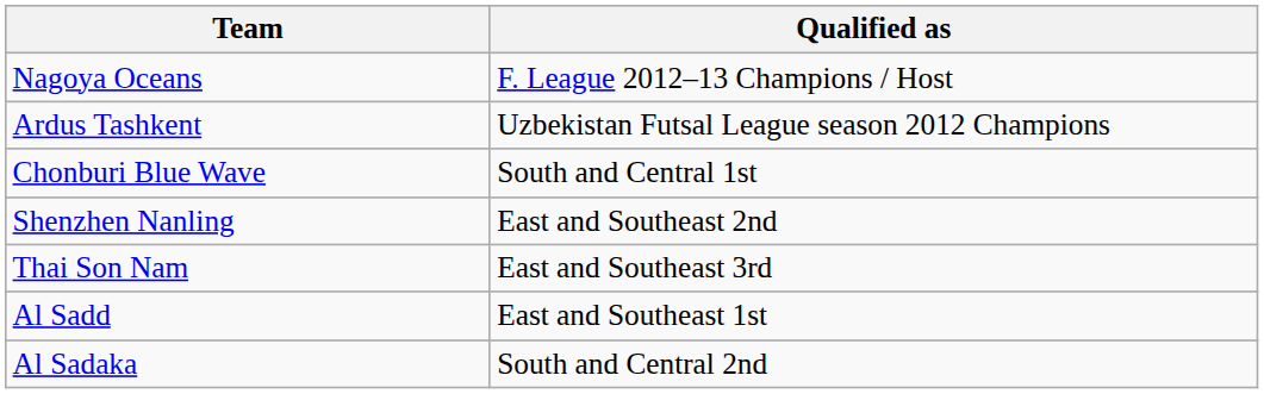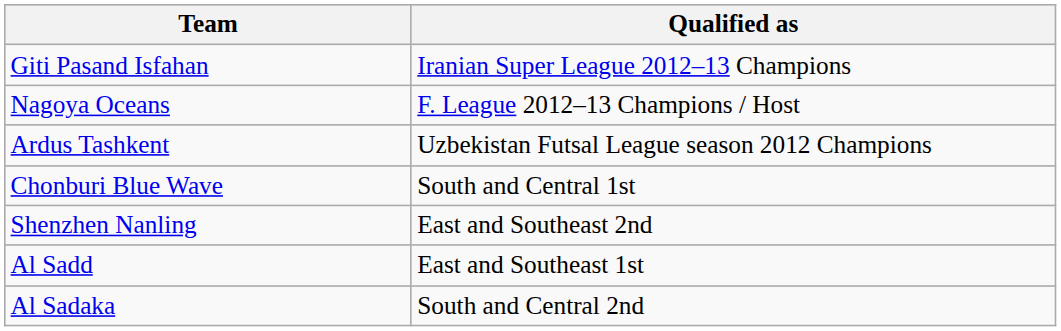+ row: Giti Pasand Isfahan | Iranian Super League 2012–13 Champions
- row: Thai Son Nam | East and Southeast 3rd
